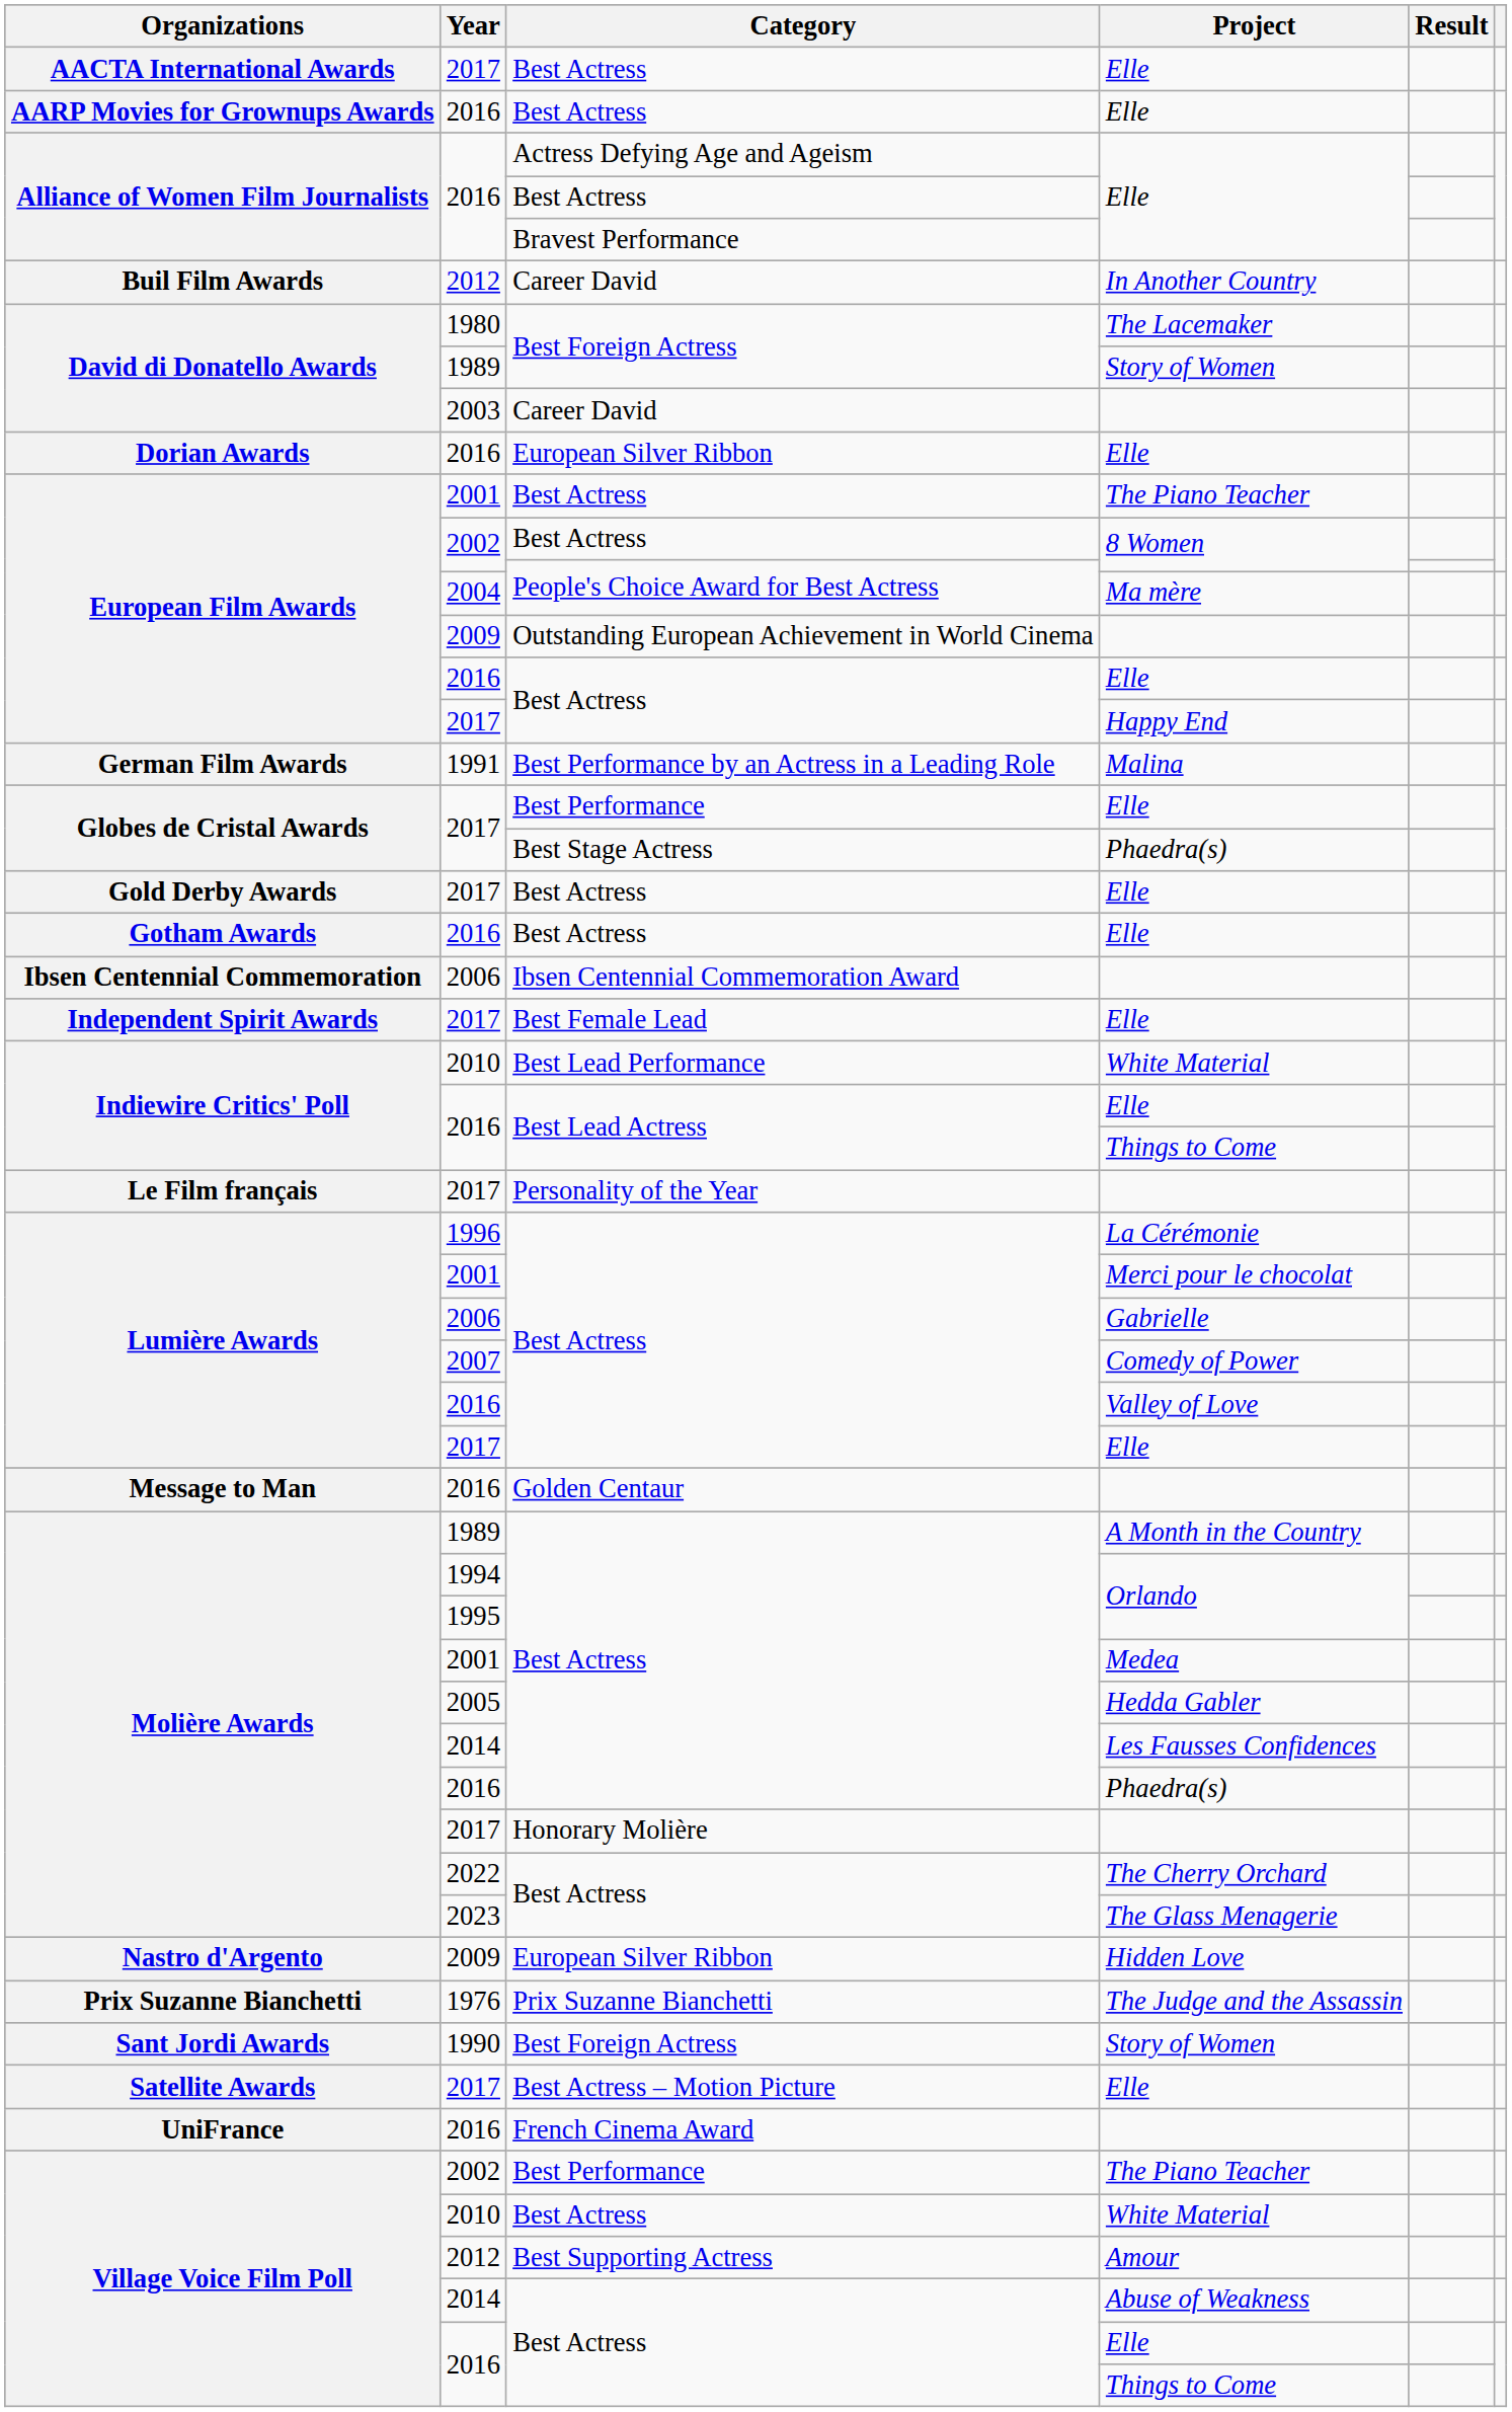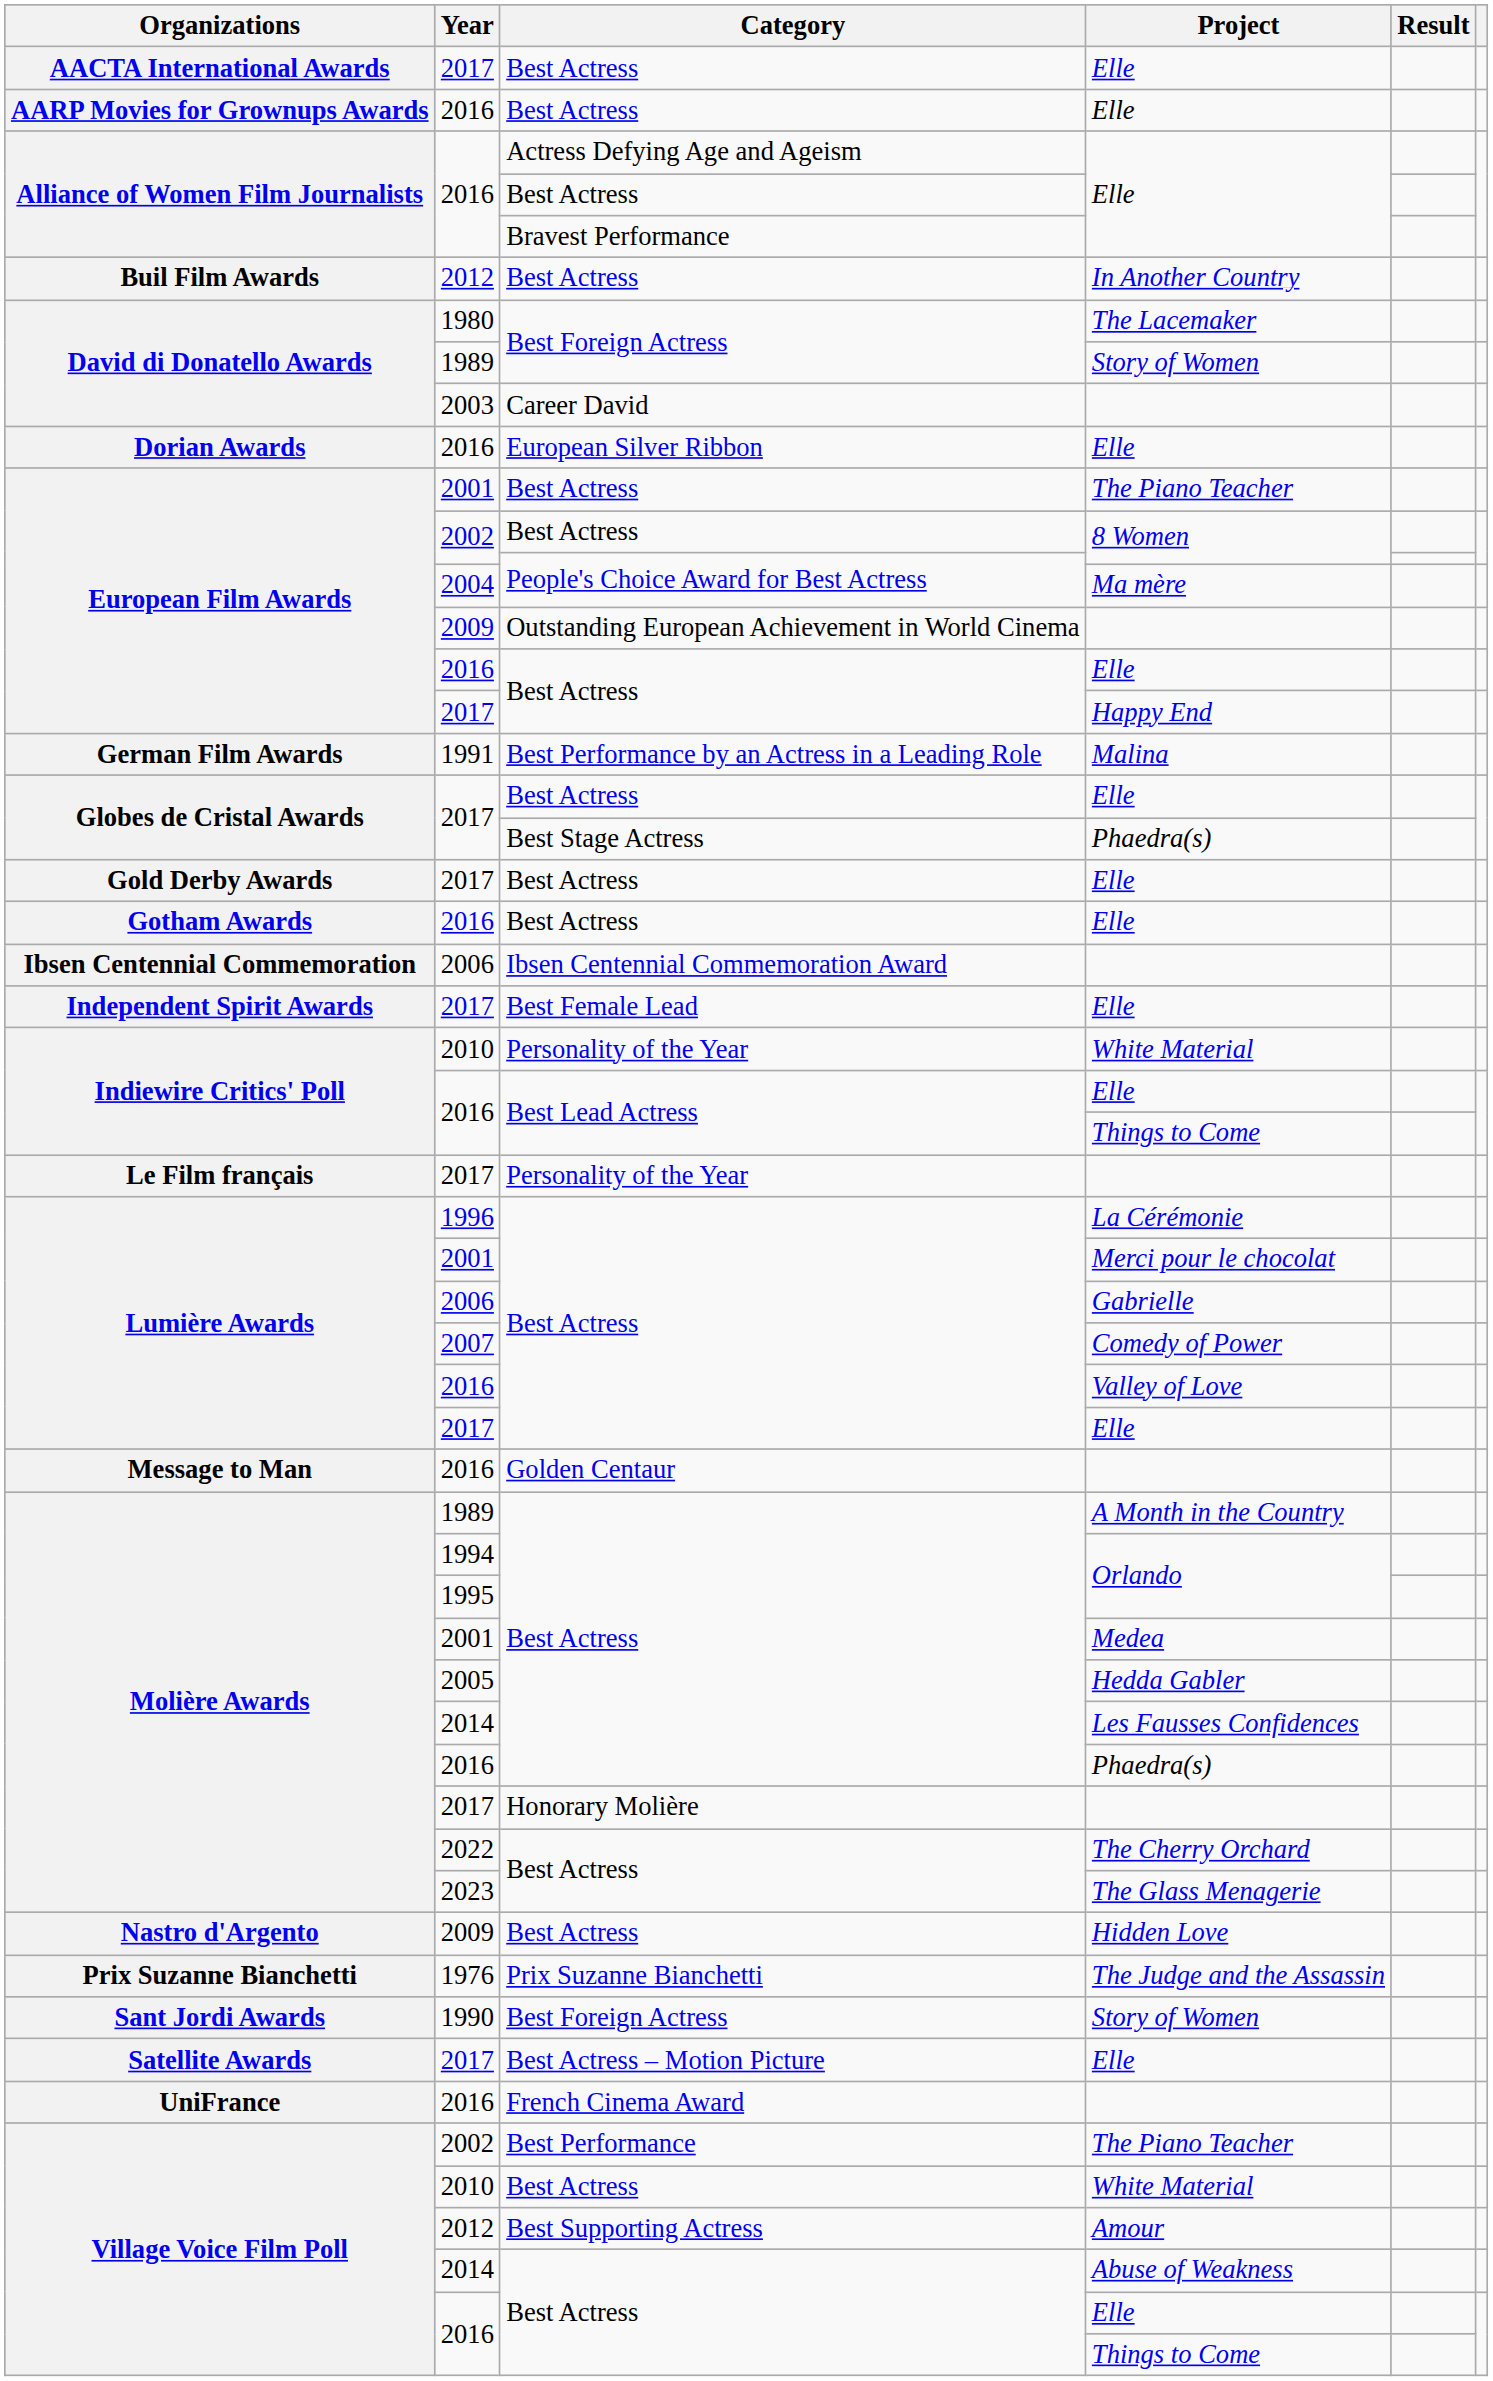In Another Country | Category: Career David -> Best Actress
Globes de Cristal Awards / Elle | Category: Best Performance -> Best Actress
Indiewire Critics' Poll / White Material | Category: Best Lead Performance -> Personality of the Year
Hidden Love | Category: European Silver Ribbon -> Best Actress
